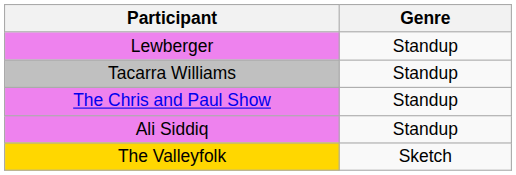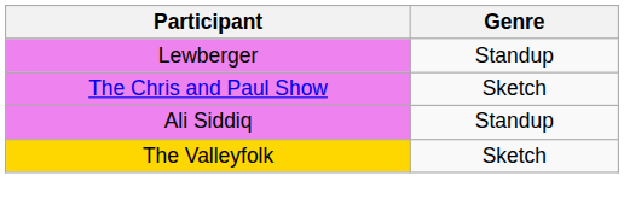- row: Tacarra Williams | Standup
The Chris and Paul Show | Genre: Standup -> Sketch
